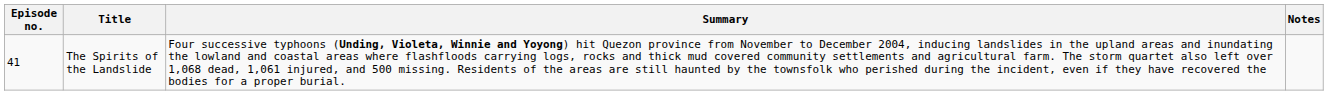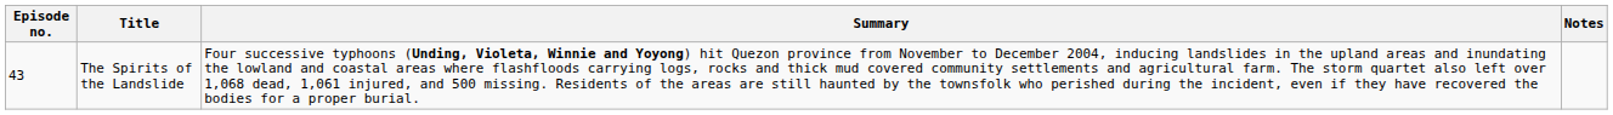The Spirits of the Landslide | Episode no.: 41 -> 43
